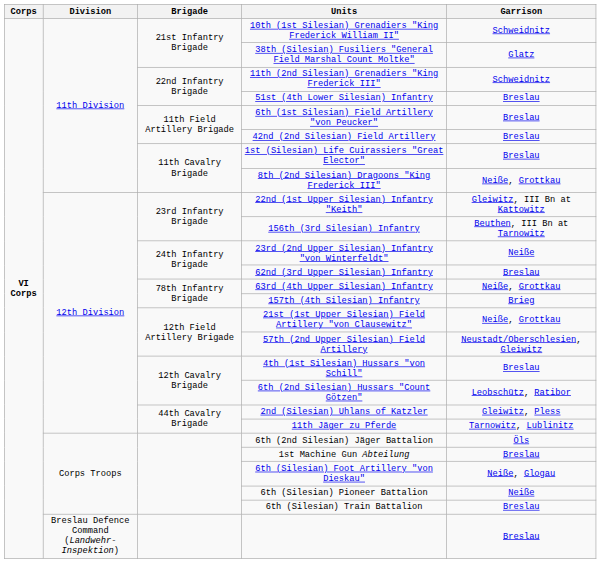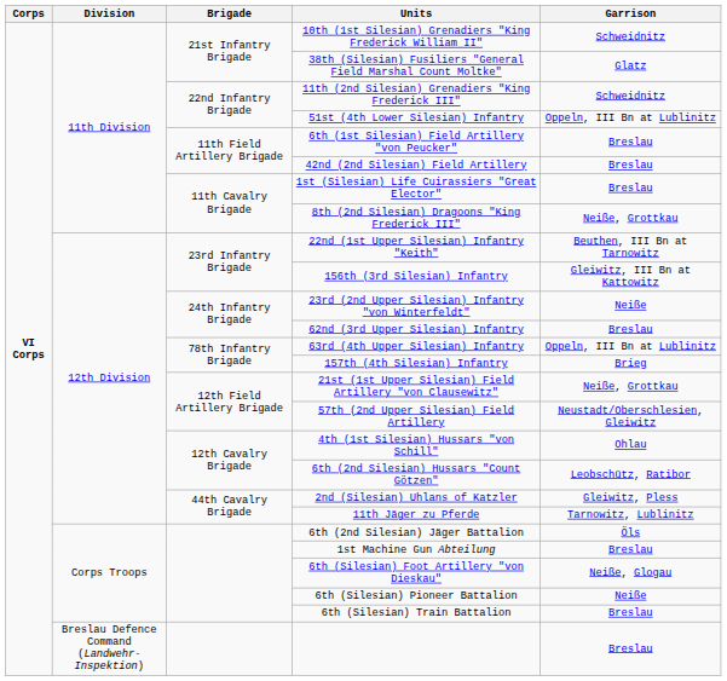51st (4th Lower Silesian) Infantry | Garrison: Breslau -> Oppeln, III Bn at Lublinitz
22nd (1st Upper Silesian) Infantry "Keith" | Garrison: Gleiwitz, III Bn at Kattowitz -> Beuthen, III Bn at Tarnowitz
156th (3rd Silesian) Infantry | Garrison: Beuthen, III Bn at Tarnowitz -> Gleiwitz, III Bn at Kattowitz
63rd (4th Upper Silesian) Infantry | Garrison: Neiße, Grottkau -> Oppeln, III Bn at Lublinitz
4th (1st Silesian) Hussars "von Schill" | Garrison: Breslau -> Ohlau
